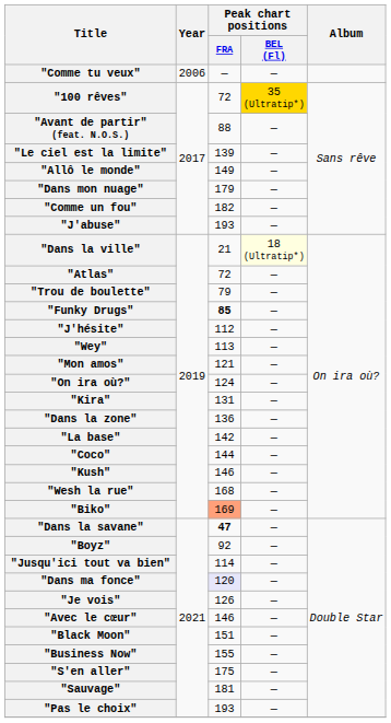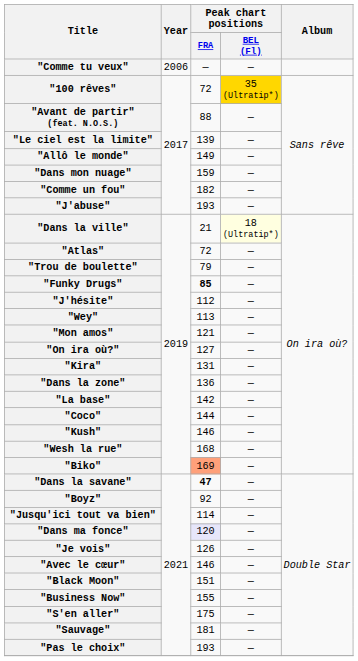"Dans mon nuage" | Peak chart positions / FRA: 179 -> 159
"On ira où?" | Peak chart positions / FRA: 124 -> 127
